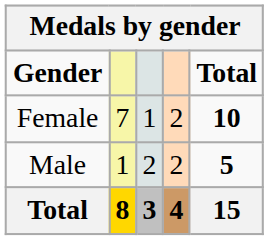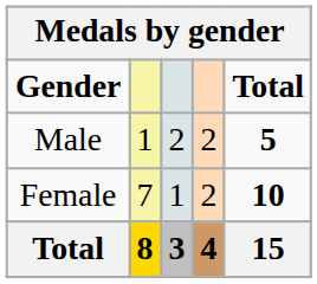rows swapped: Male <-> Female
